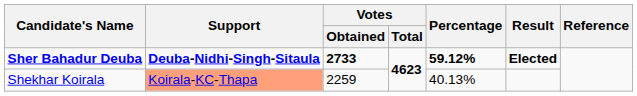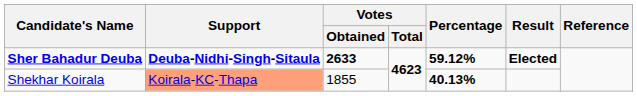Sher Bahadur Deuba | Votes / Obtained: 2733 -> 2633
Shekhar Koirala | Votes / Obtained: 2259 -> 1855
Shekhar Koirala | Percentage: normal -> bold
